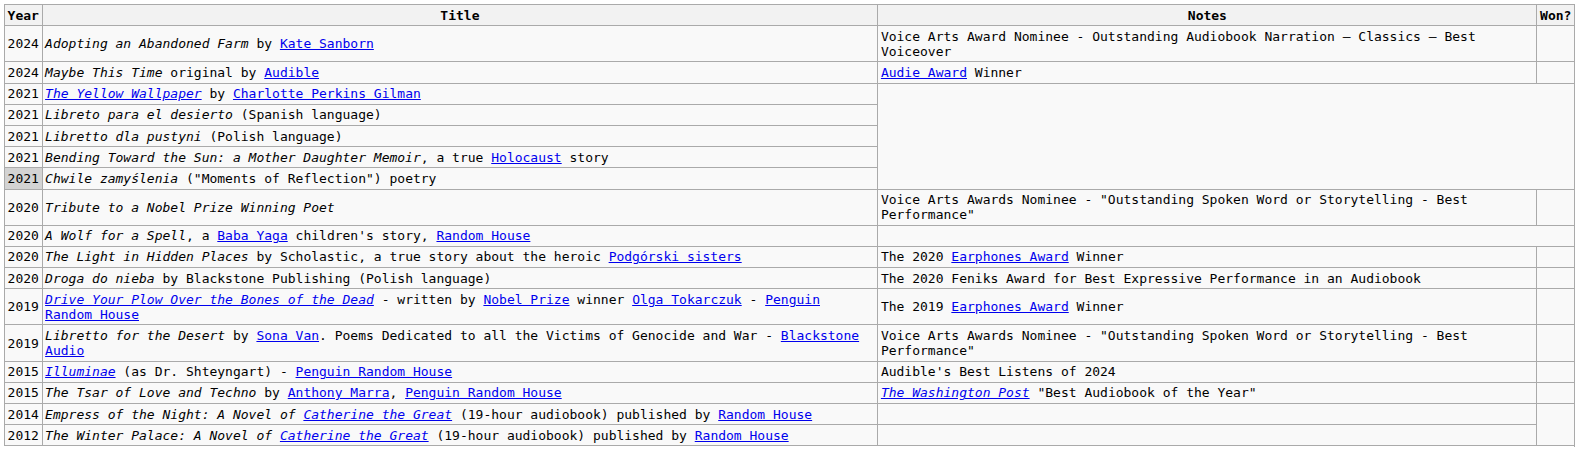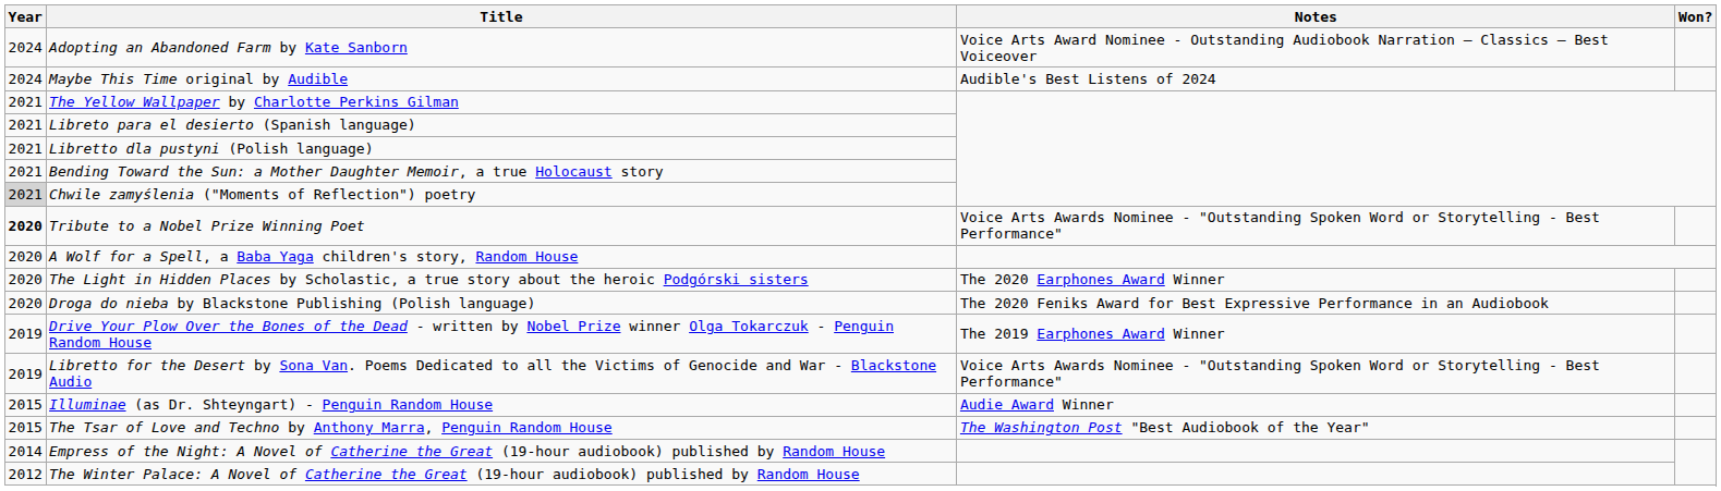Maybe This Time original by Audible | Notes: Audie Award Winner -> Audible's Best Listens of 2024
Tribute to a Nobel Prize Winning Poet | Year: normal -> bold
Illuminae (as Dr. Shteyngart) - Penguin Random House | Notes: Audible's Best Listens of 2024 -> Audie Award Winner
